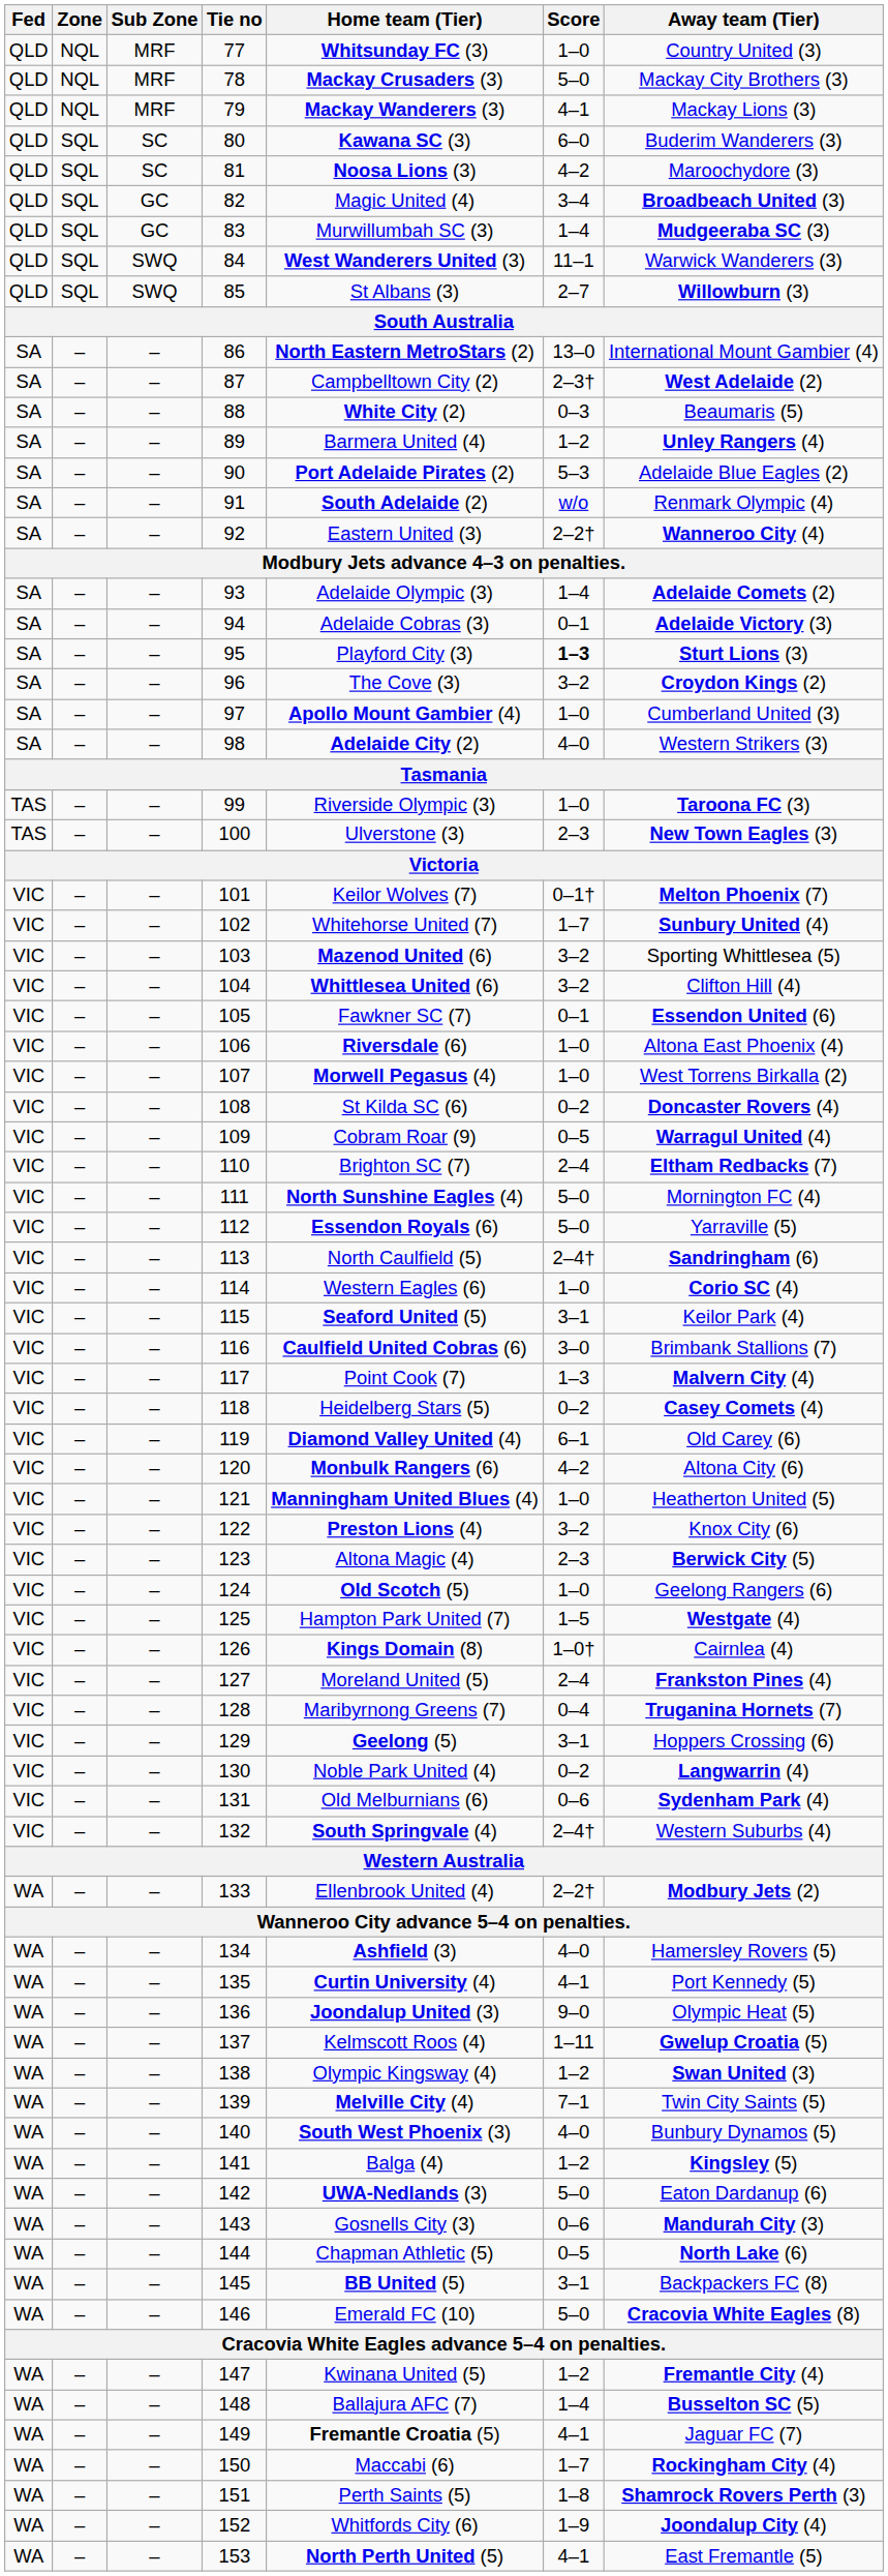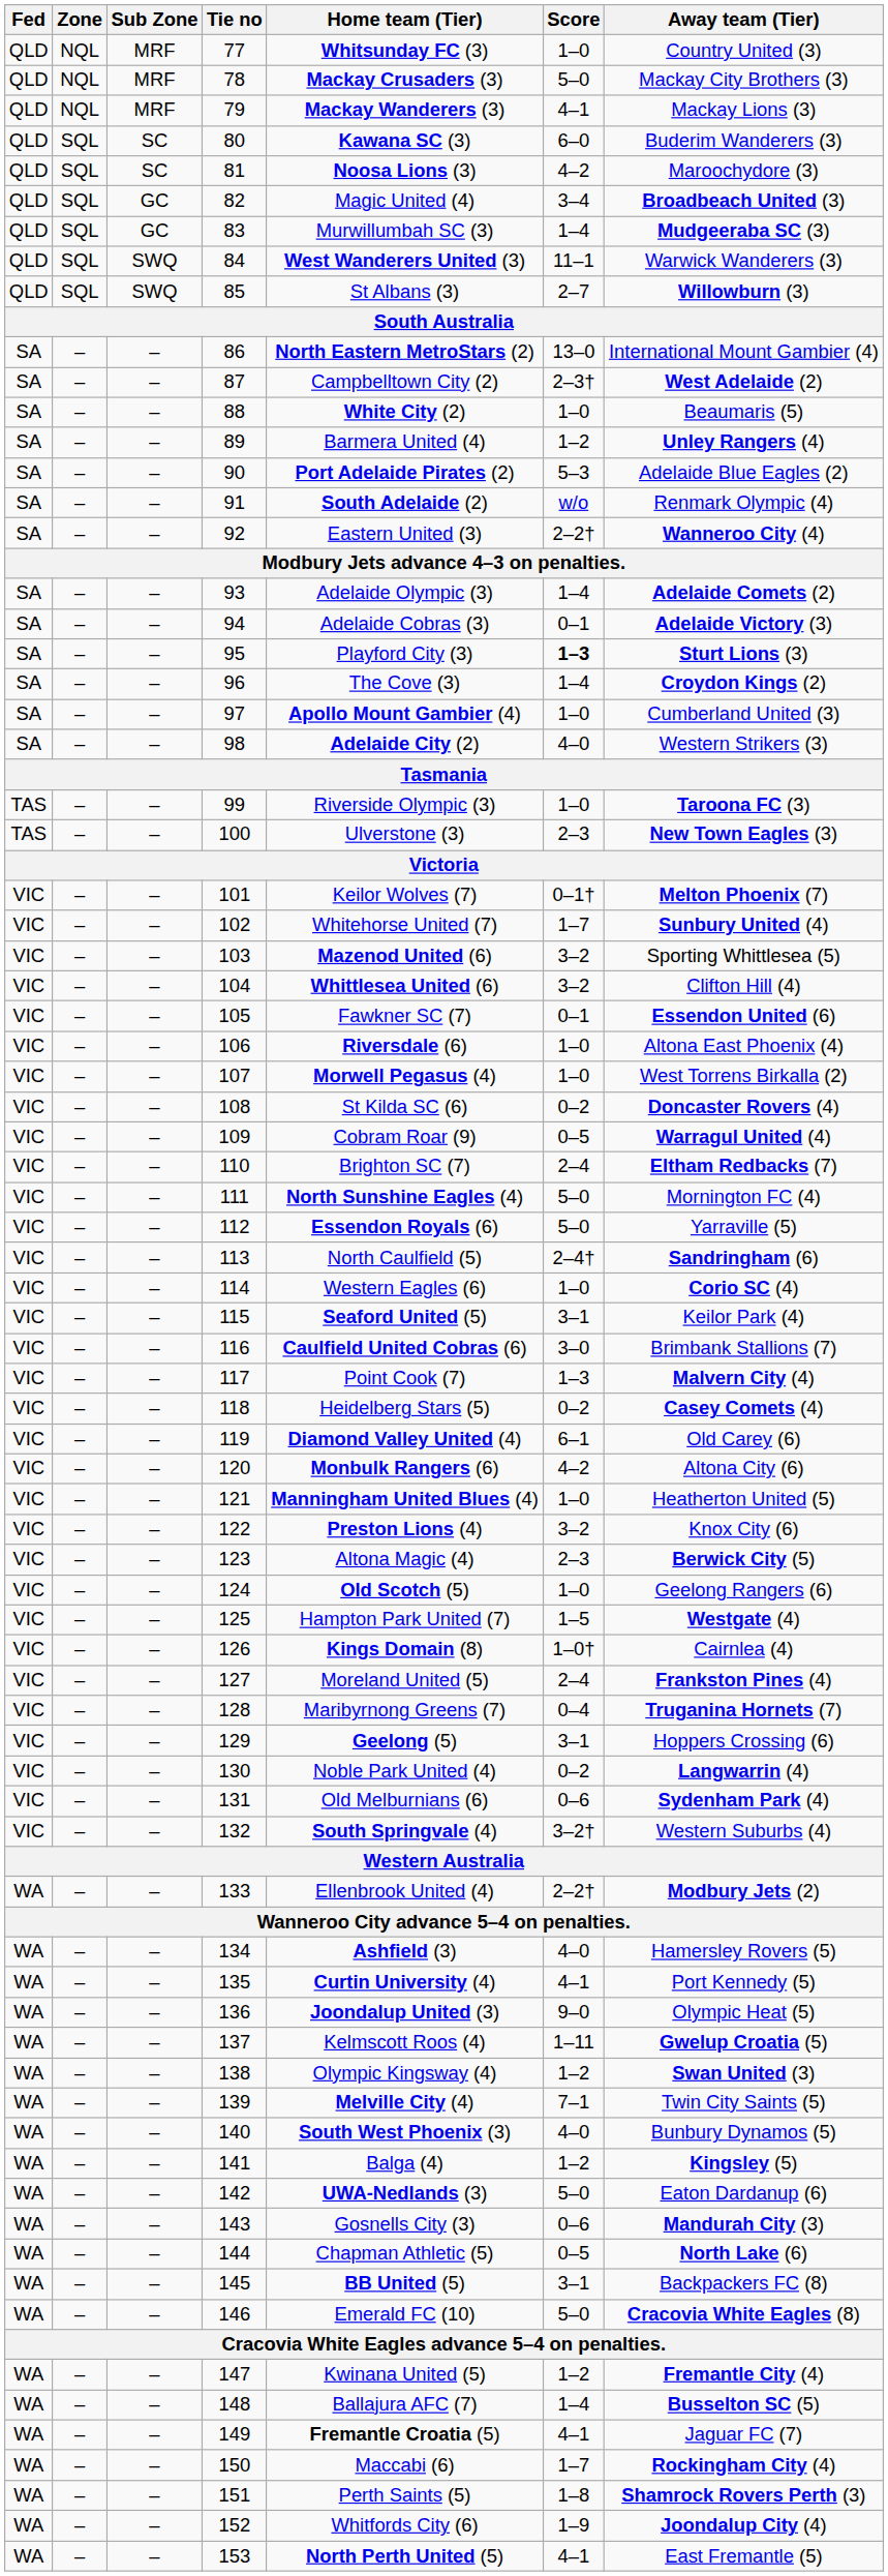88 | Score: 0–3 -> 1–0
96 | Score: 3–2 -> 1–4
132 | Score: 2–4† -> 3–2†
